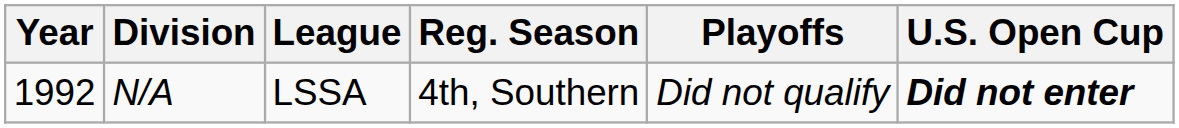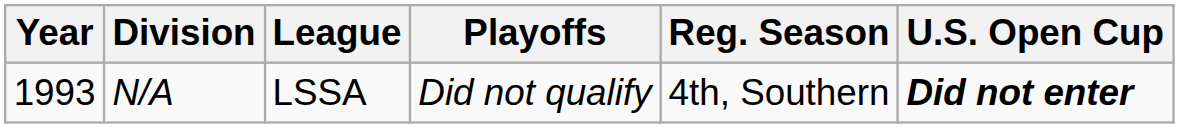columns swapped: Reg. Season <-> Playoffs
N/A | Year: 1992 -> 1993
